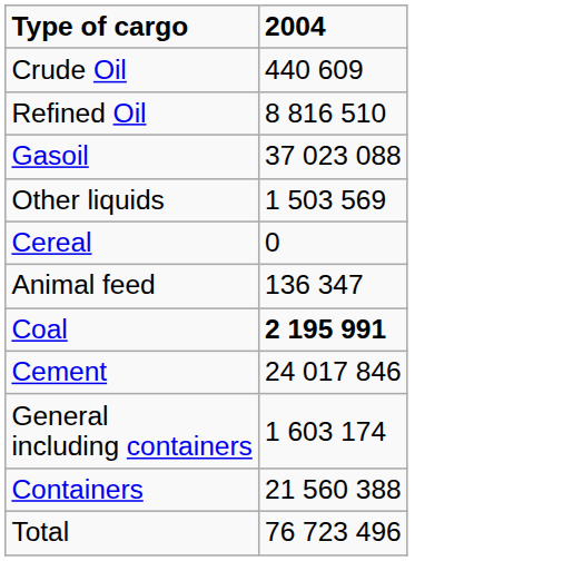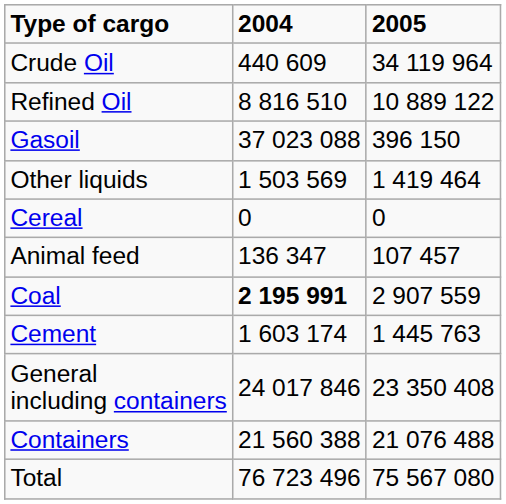+ column: 2005 | 34 119 964 | 10 889 122 | 396 150 | 1 419 464 | 0 | 107 457 | 2 907 559 | 1 445 763 | 23 350 408 | 21 076 488 | 75 567 080
Cement | 2004: 24 017 846 -> 1 603 174
General including containers | 2004: 1 603 174 -> 24 017 846
